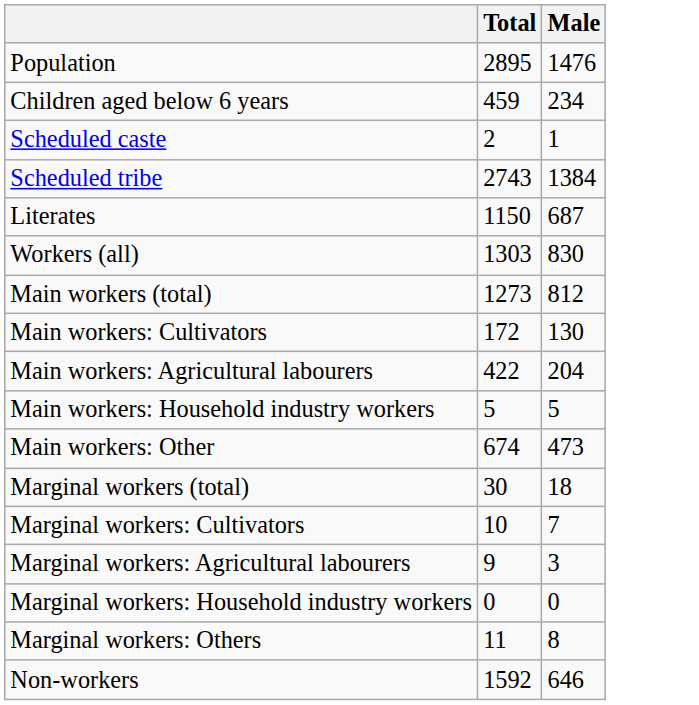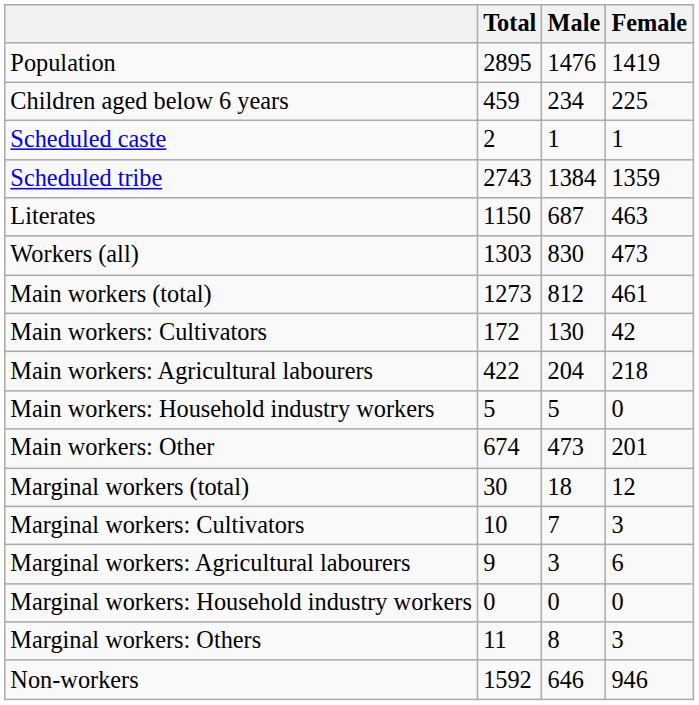+ column: Female | 1419 | 225 | 1 | 1359 | 463 | 473 | 461 | 42 | 218 | 0 | 201 | 12 | 3 | 6 | 0 | 3 | 946
